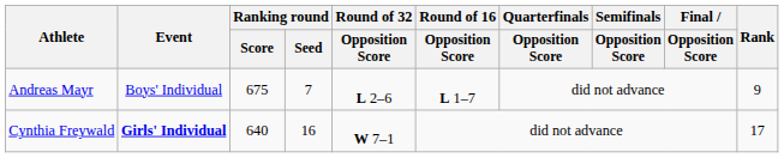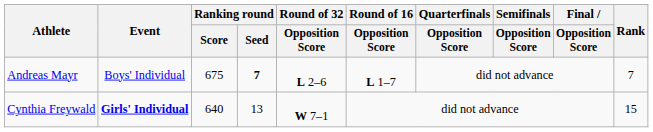Andreas Mayr | Ranking round / Seed: normal -> bold
Andreas Mayr | Rank: 9 -> 7
Cynthia Freywald | Ranking round / Seed: 16 -> 13
Cynthia Freywald | Rank: 17 -> 15
